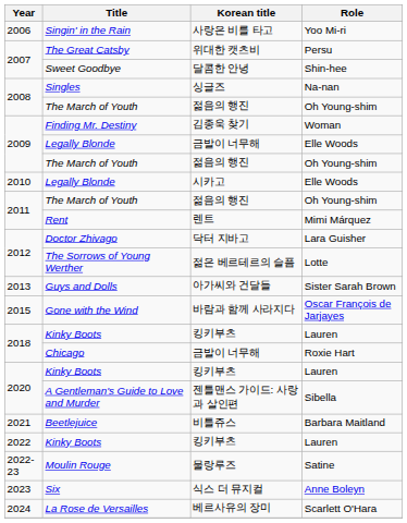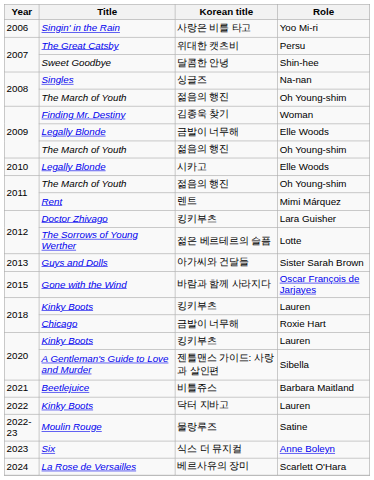Doctor Zhivago | Korean title: 닥터 지바고 -> 킹키부츠
2022 / Kinky Boots | Korean title: 킹키부츠 -> 닥터 지바고
